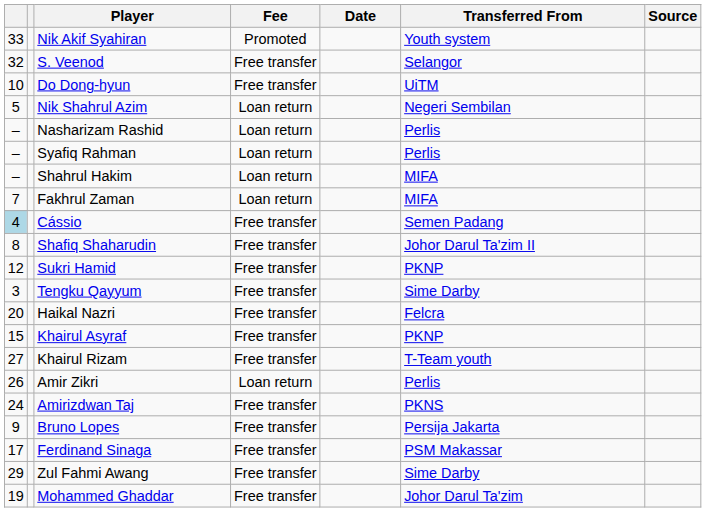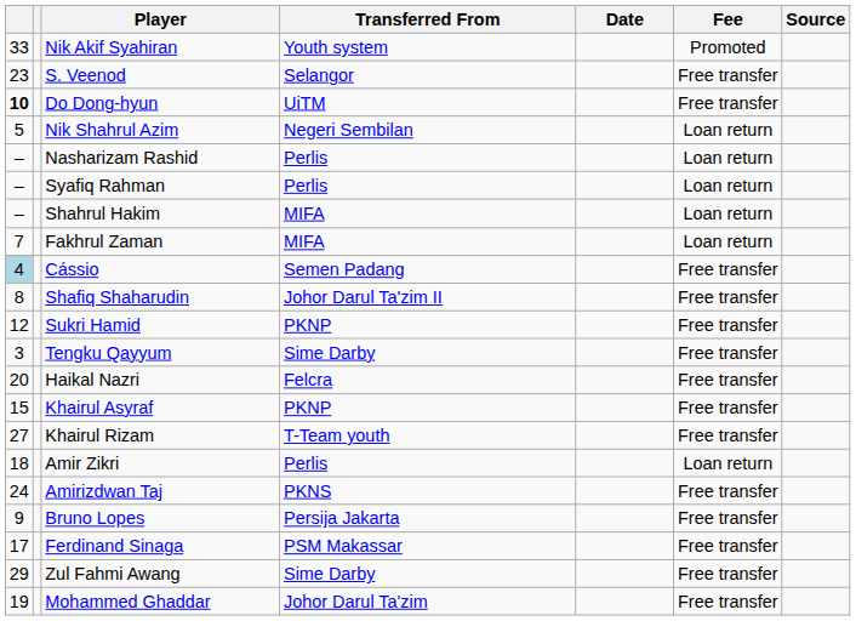columns swapped: Transferred From <-> Fee
S. Veenod | column 1: 32 -> 23
Do Dong-hyun | column 1: normal -> bold
Amir Zikri | column 1: 26 -> 18
